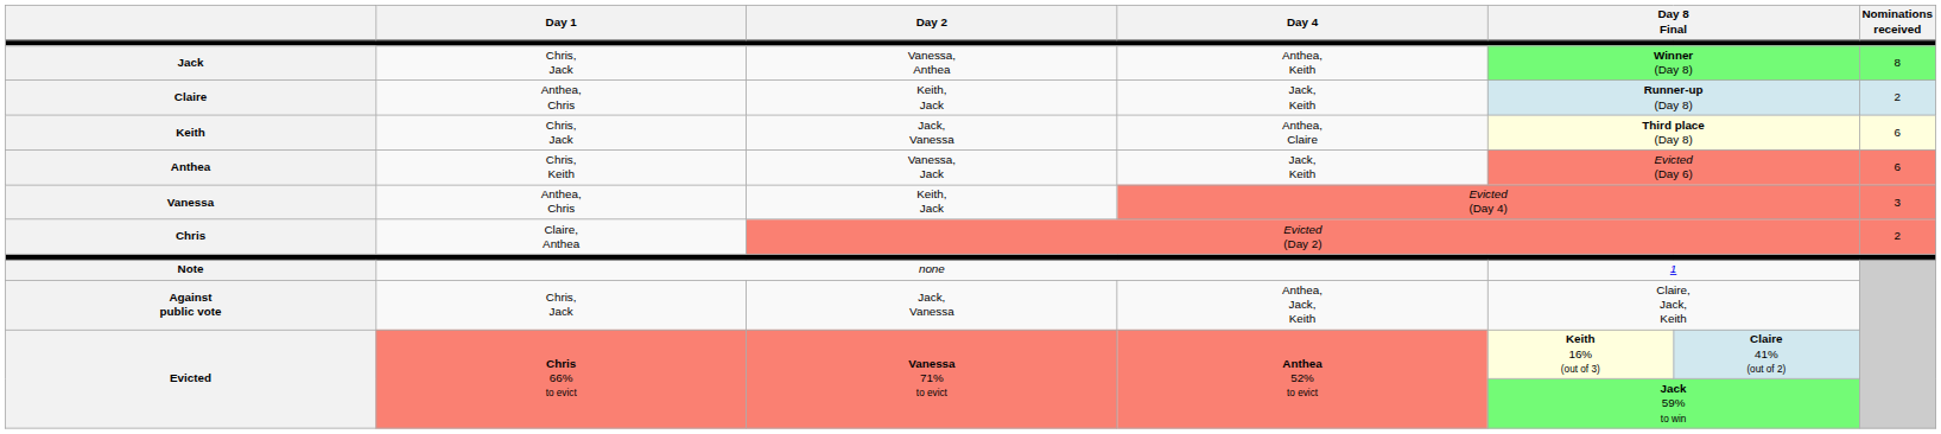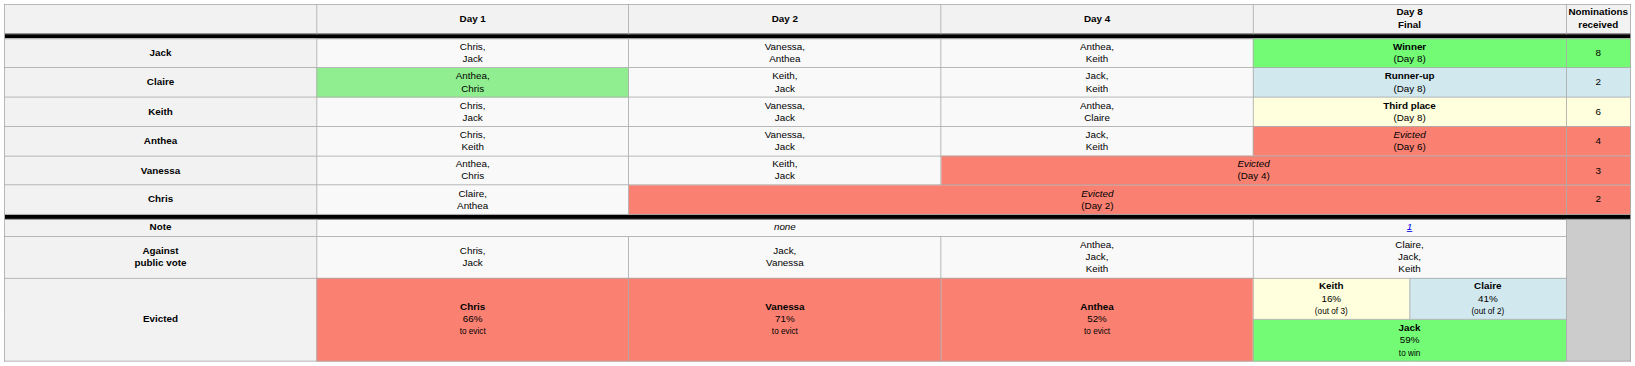Claire | Day 1: no background -> lightgreen background
Keith | Day 2: Jack, Vanessa -> Vanessa, Jack
Anthea | Nominations received: 6 -> 4
